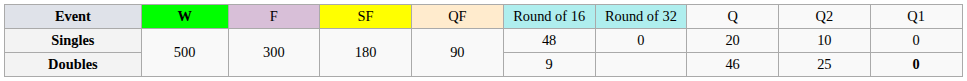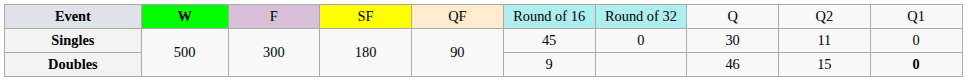Singles | column 6: 48 -> 45
Singles | column 8: 20 -> 30
Singles | column 9: 10 -> 11
Doubles | column 9: 25 -> 15
